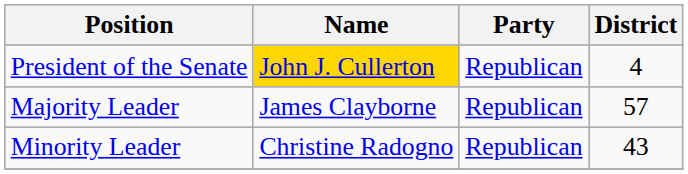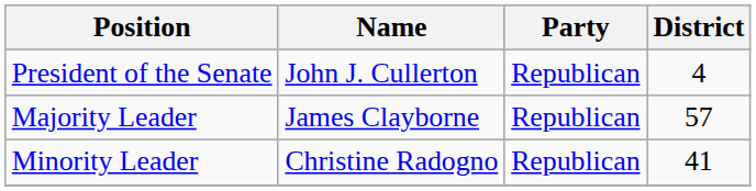President of the Senate | Name: gold background -> no background
Minority Leader | District: 43 -> 41
